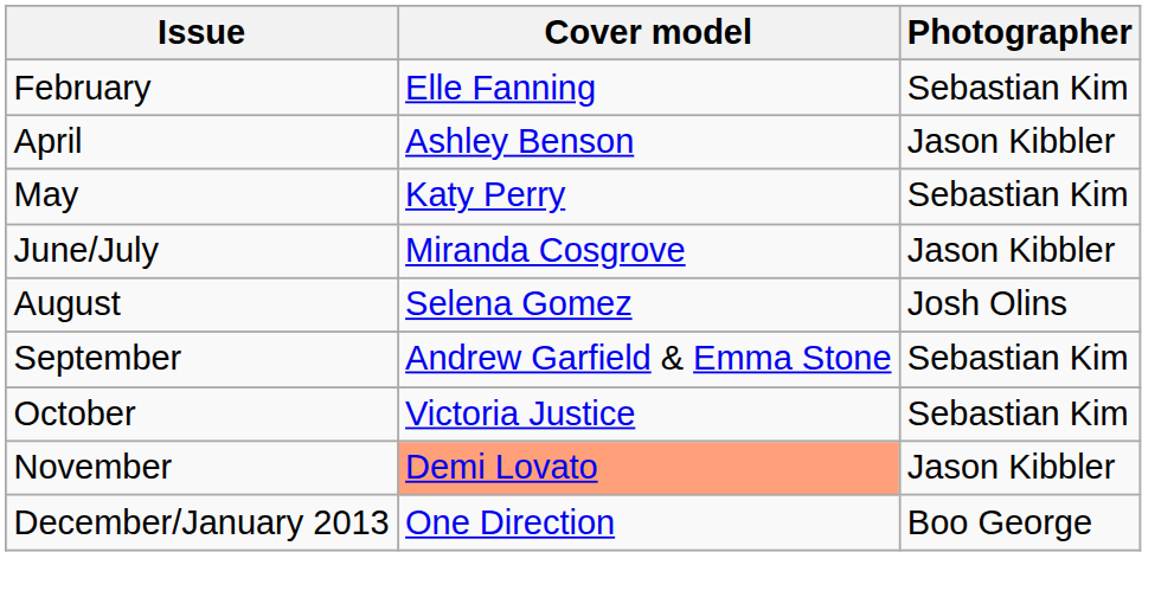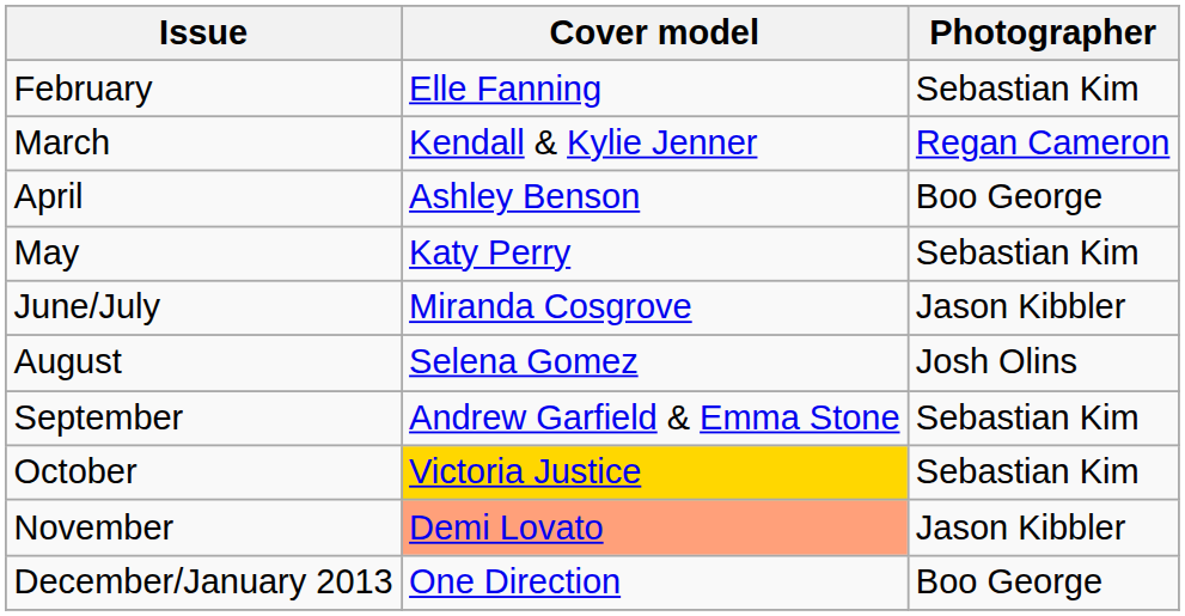+ row: March | Kendall & Kylie Jenner | Regan Cameron
April | Photographer: Jason Kibbler -> Boo George
October | Cover model: no background -> gold background
